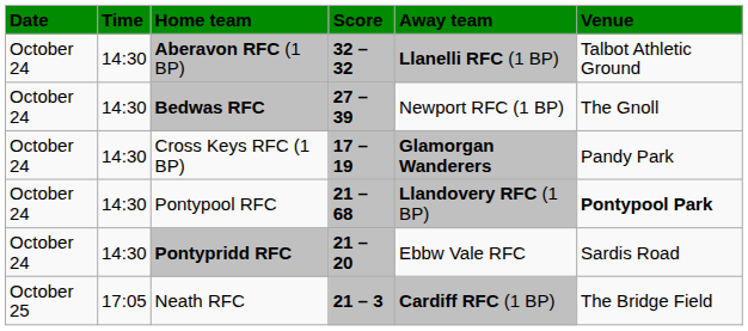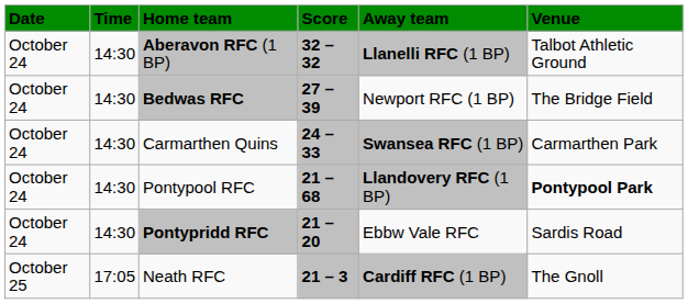Bedwas RFC | Venue: The Gnoll -> The Bridge Field
+ row: October 24 | 14:30 | Carmarthen Quins | 24 – 33 | Swansea RFC (1 BP) | Carmarthen Park
- row: October 24 | 14:30 | Cross Keys RFC (1 BP) | 17 – 19 | Glamorgan Wanderers | Pandy Park
Neath RFC | Venue: The Bridge Field -> The Gnoll
